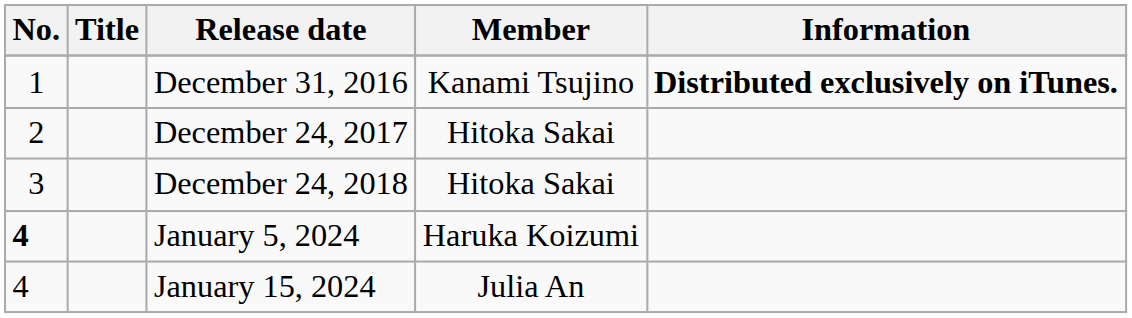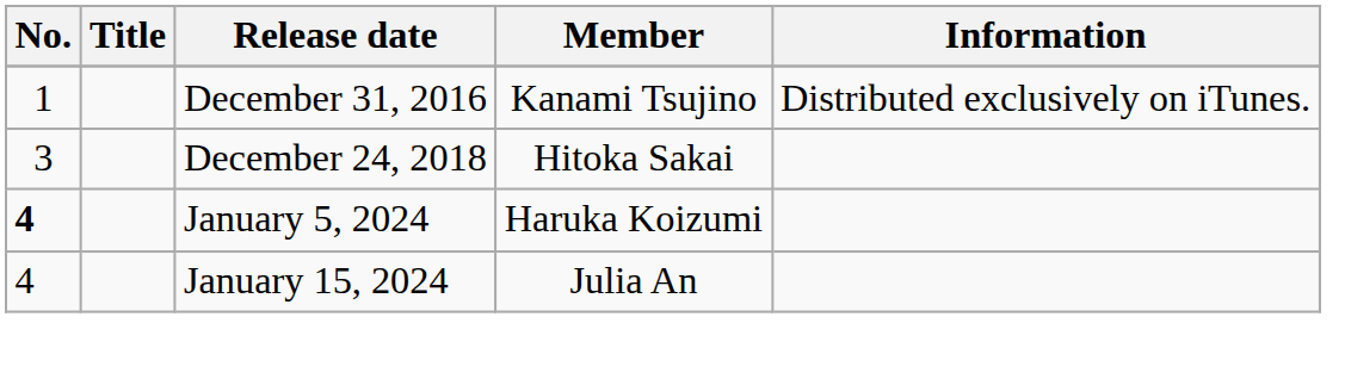December 31, 2016 | Information: bold -> normal
- row: 2 | December 24, 2017 | Hitoka Sakai
